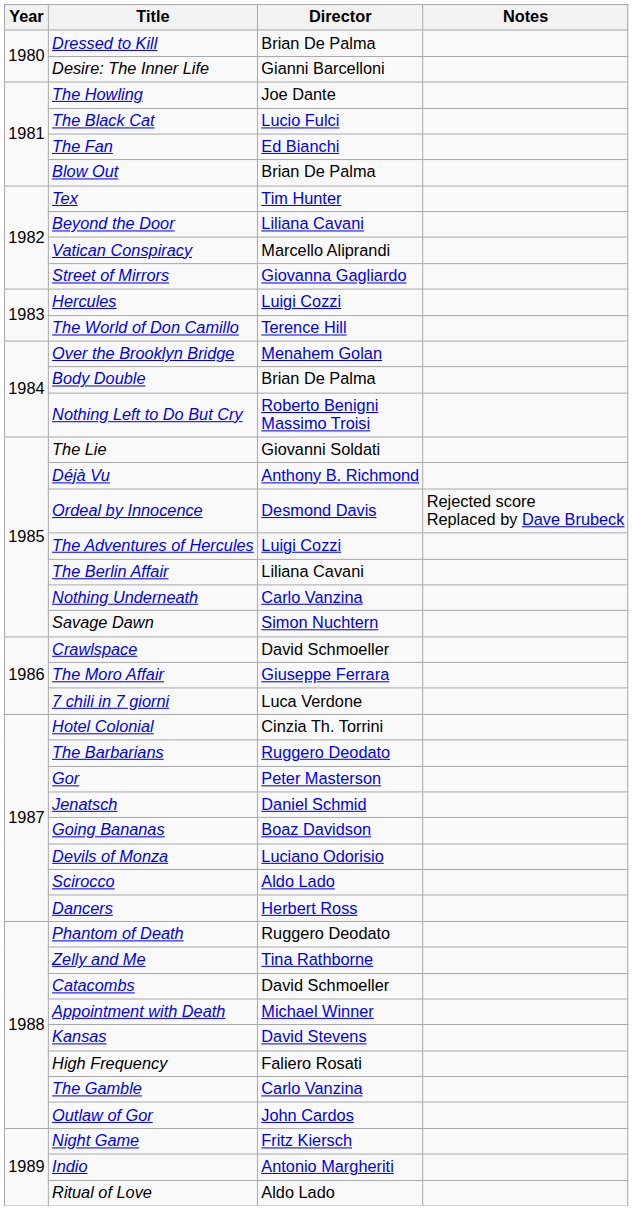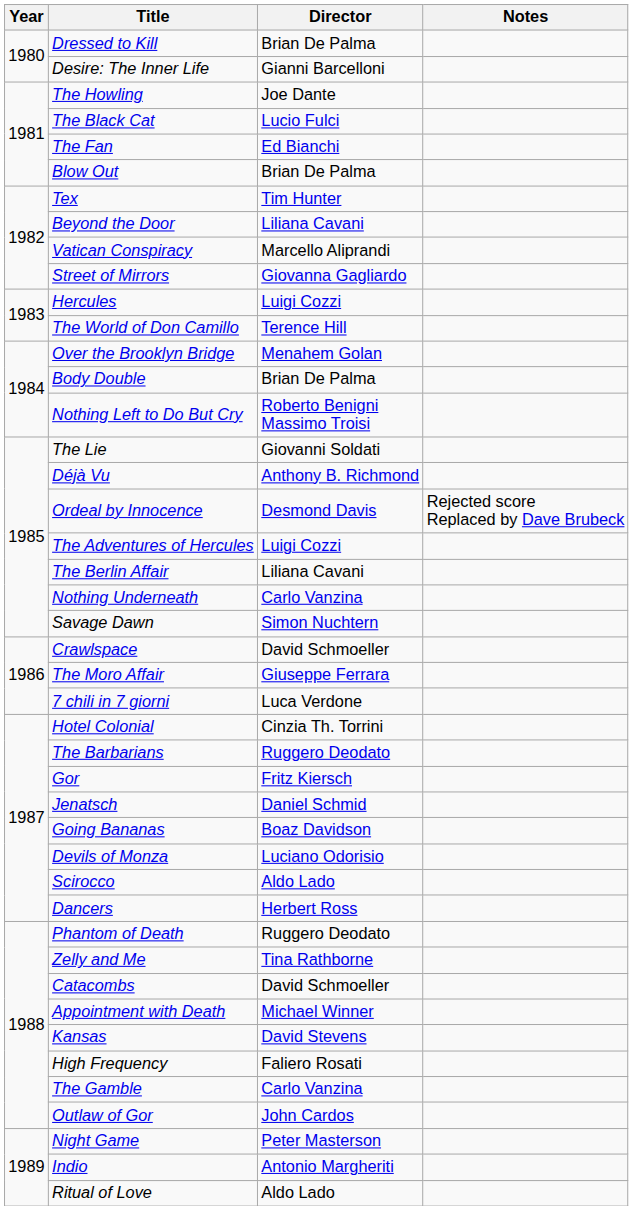Gor | Director: Peter Masterson -> Fritz Kiersch
Night Game | Director: Fritz Kiersch -> Peter Masterson
